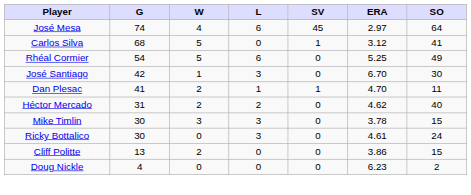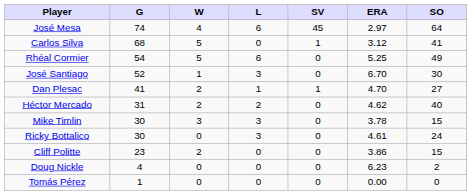José Santiago | G: 42 -> 52
Dan Plesac | SO: 11 -> 27
Cliff Politte | G: 13 -> 23
+ row: Tomás Pérez | 1 | 0 | 0 | 0 | 0.00 | 0
